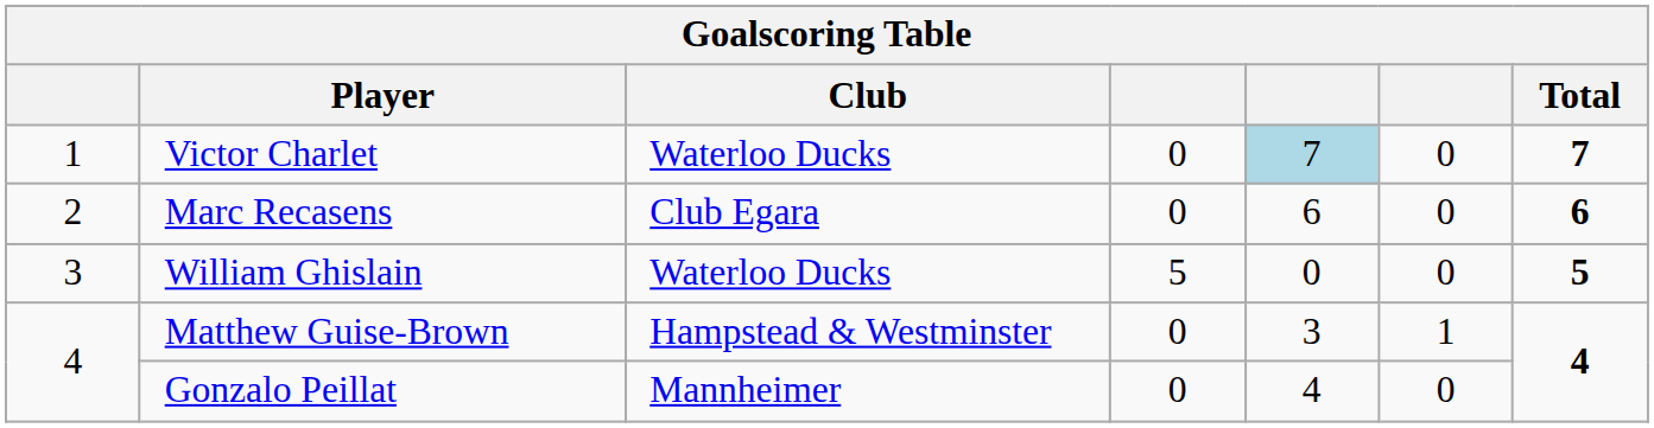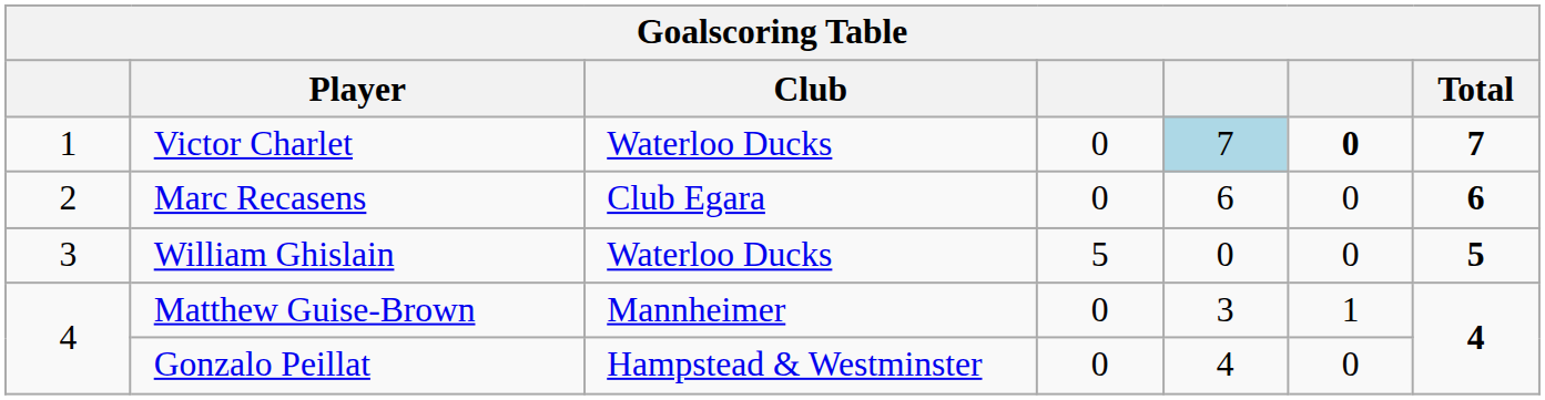Victor Charlet | column 6: normal -> bold
Matthew Guise-Brown | Club: Hampstead & Westminster -> Mannheimer
Gonzalo Peillat | Club: Mannheimer -> Hampstead & Westminster
